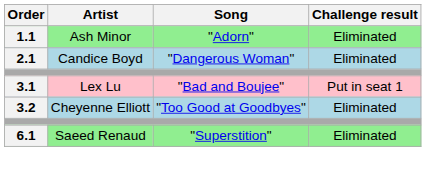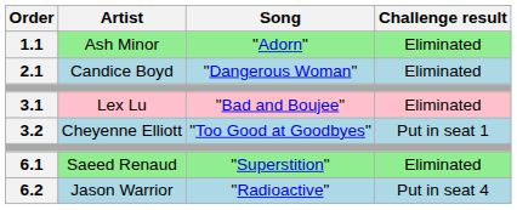Lex Lu | Challenge result: Put in seat 1 -> Eliminated
Cheyenne Elliott | Challenge result: Eliminated -> Put in seat 1
+ row: 6.2 | Jason Warrior | "Radioactive" | Put in seat 4
